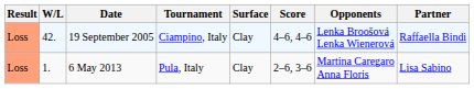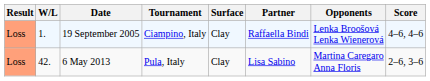columns swapped: Partner <-> Score
19 September 2005 | W/L: 42. -> 1.
6 May 2013 | W/L: 1. -> 42.
